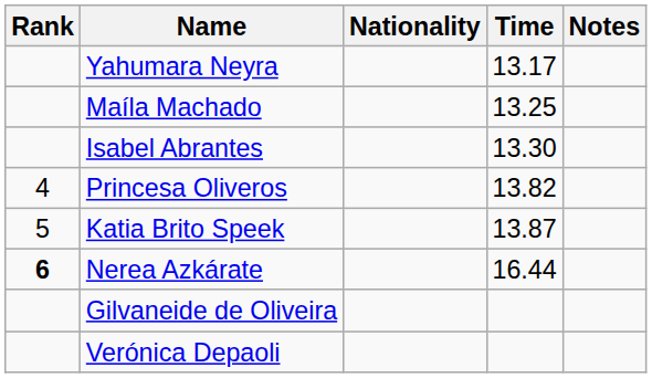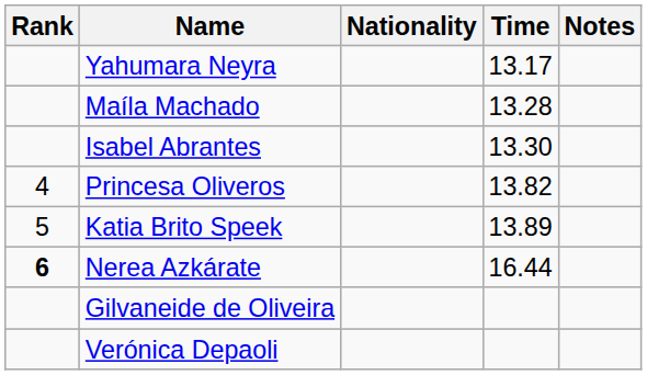Maíla Machado | Time: 13.25 -> 13.28
Katia Brito Speek | Time: 13.87 -> 13.89
